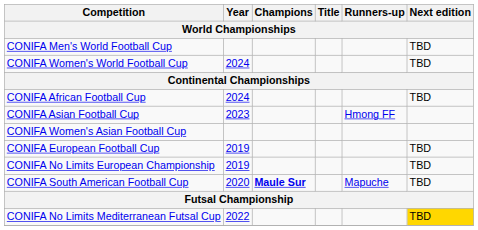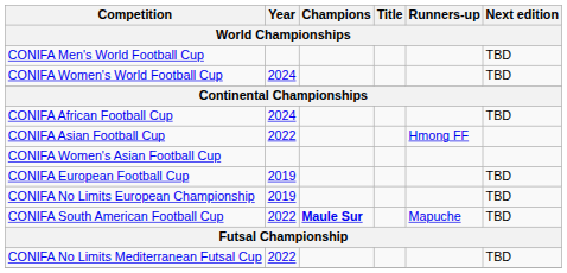CONIFA Asian Football Cup | Year: 2023 -> 2022
CONIFA South American Football Cup | Year: 2020 -> 2022
CONIFA No Limits Mediterranean Futsal Cup | Next edition: gold background -> no background
